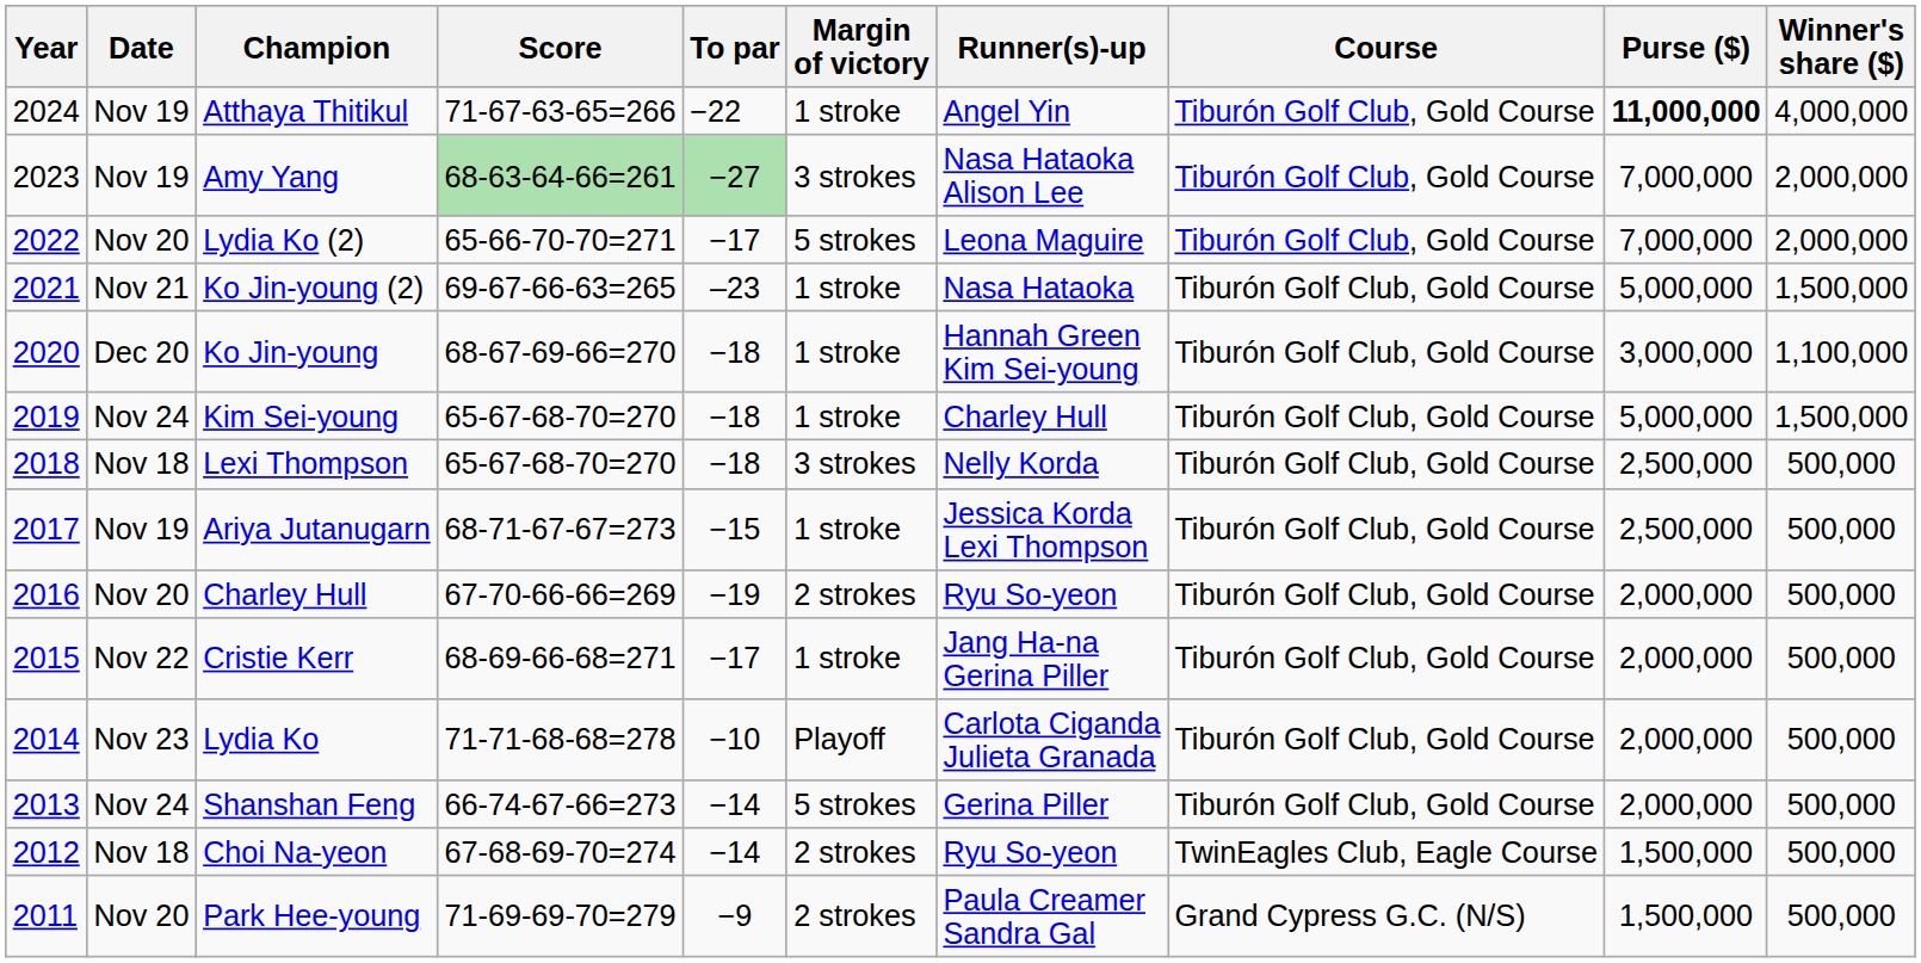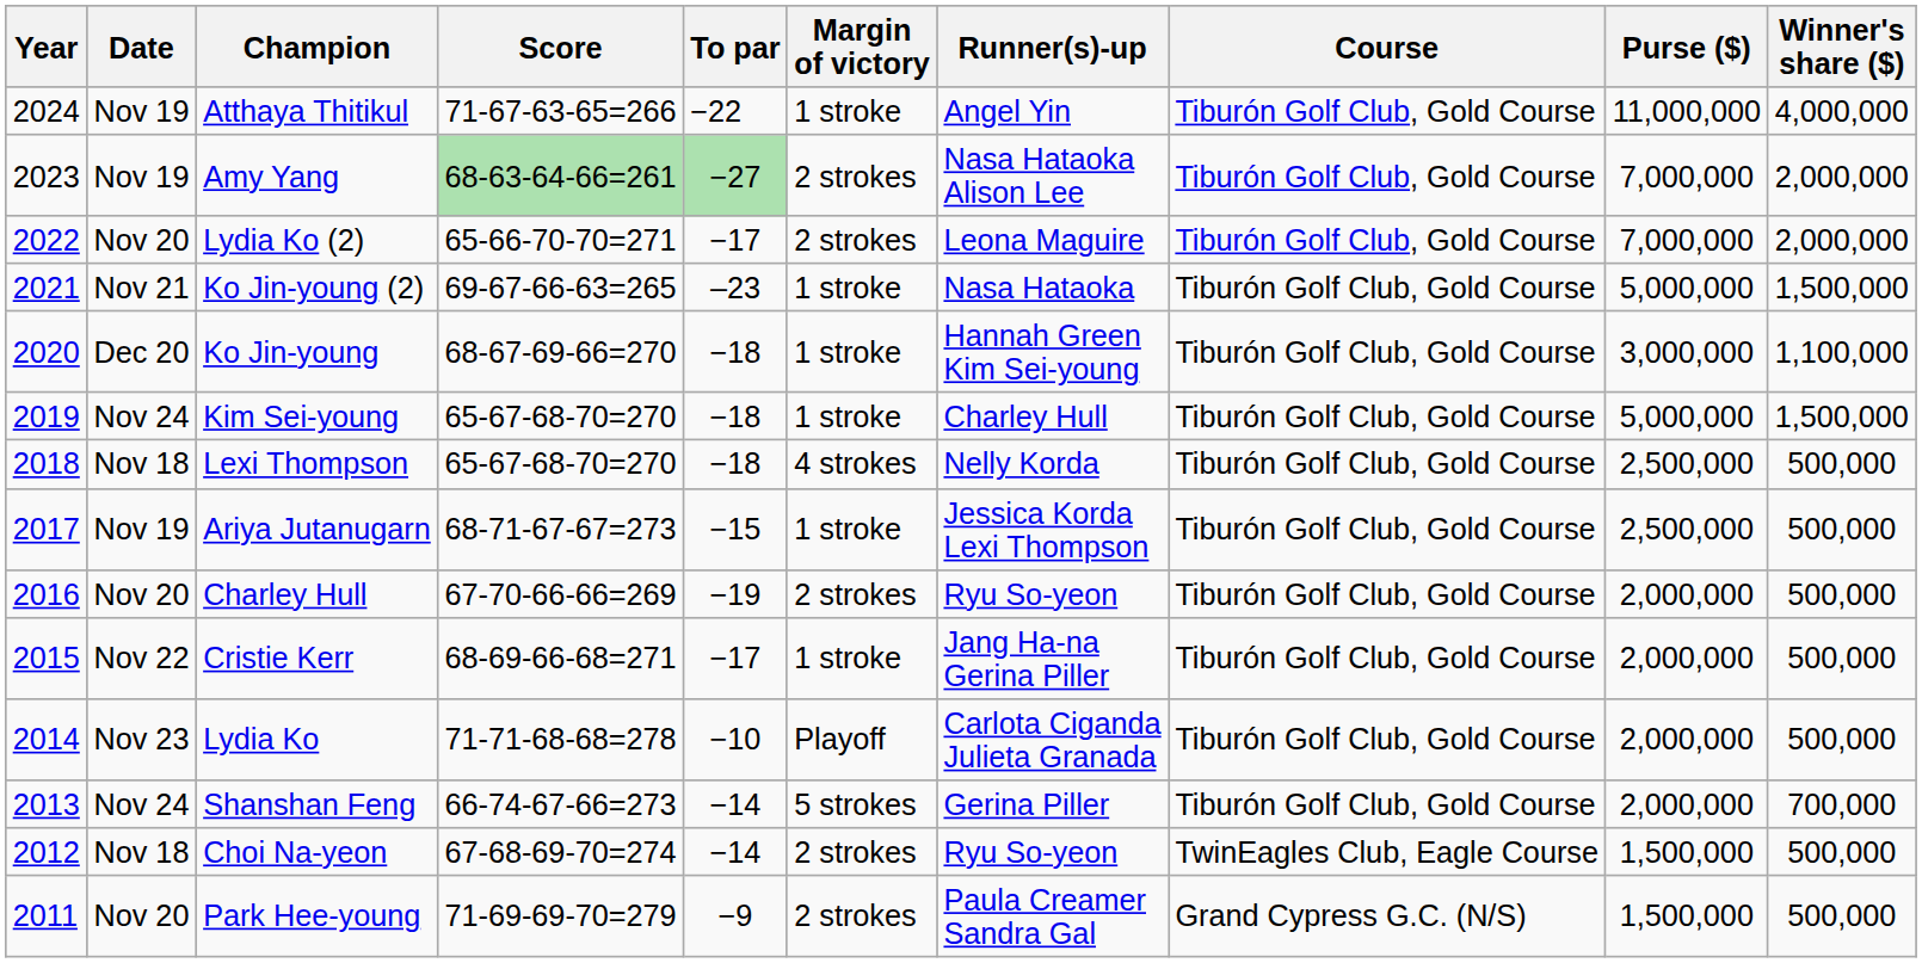Atthaya Thitikul | Purse ($): bold -> normal
Amy Yang | Margin of victory: 3 strokes -> 2 strokes
Lydia Ko (2) | Margin of victory: 5 strokes -> 2 strokes
Lexi Thompson | Margin of victory: 3 strokes -> 4 strokes
Shanshan Feng | Winner's share ($): 500,000 -> 700,000
